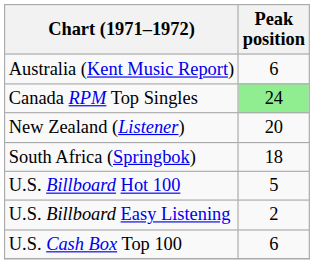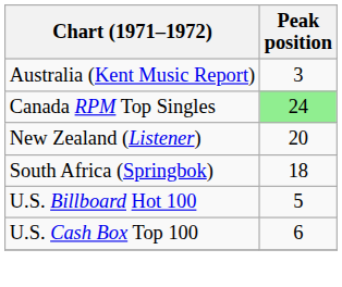Australia (Kent Music Report) | Peak position: 6 -> 3
- row: U.S. Billboard Easy Listening | 2
